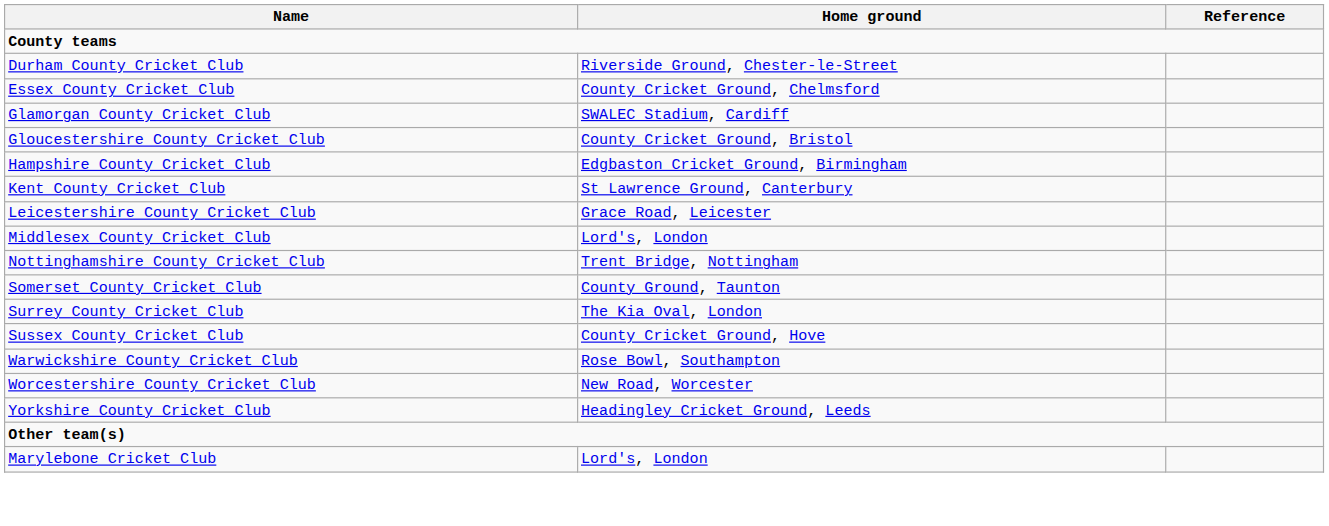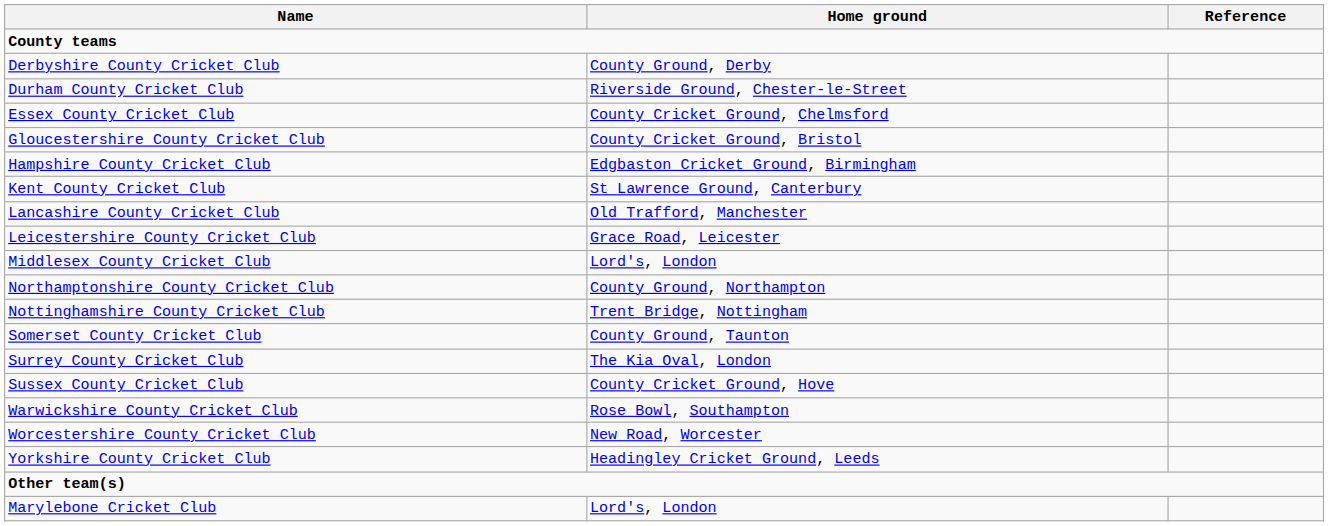+ row: Derbyshire County Cricket Club | County Ground, Derby
- row: Glamorgan County Cricket Club | SWALEC Stadium, Cardiff
+ row: Lancashire County Cricket Club | Old Trafford, Manchester
+ row: Northamptonshire County Cricket Club | County Ground, Northampton
